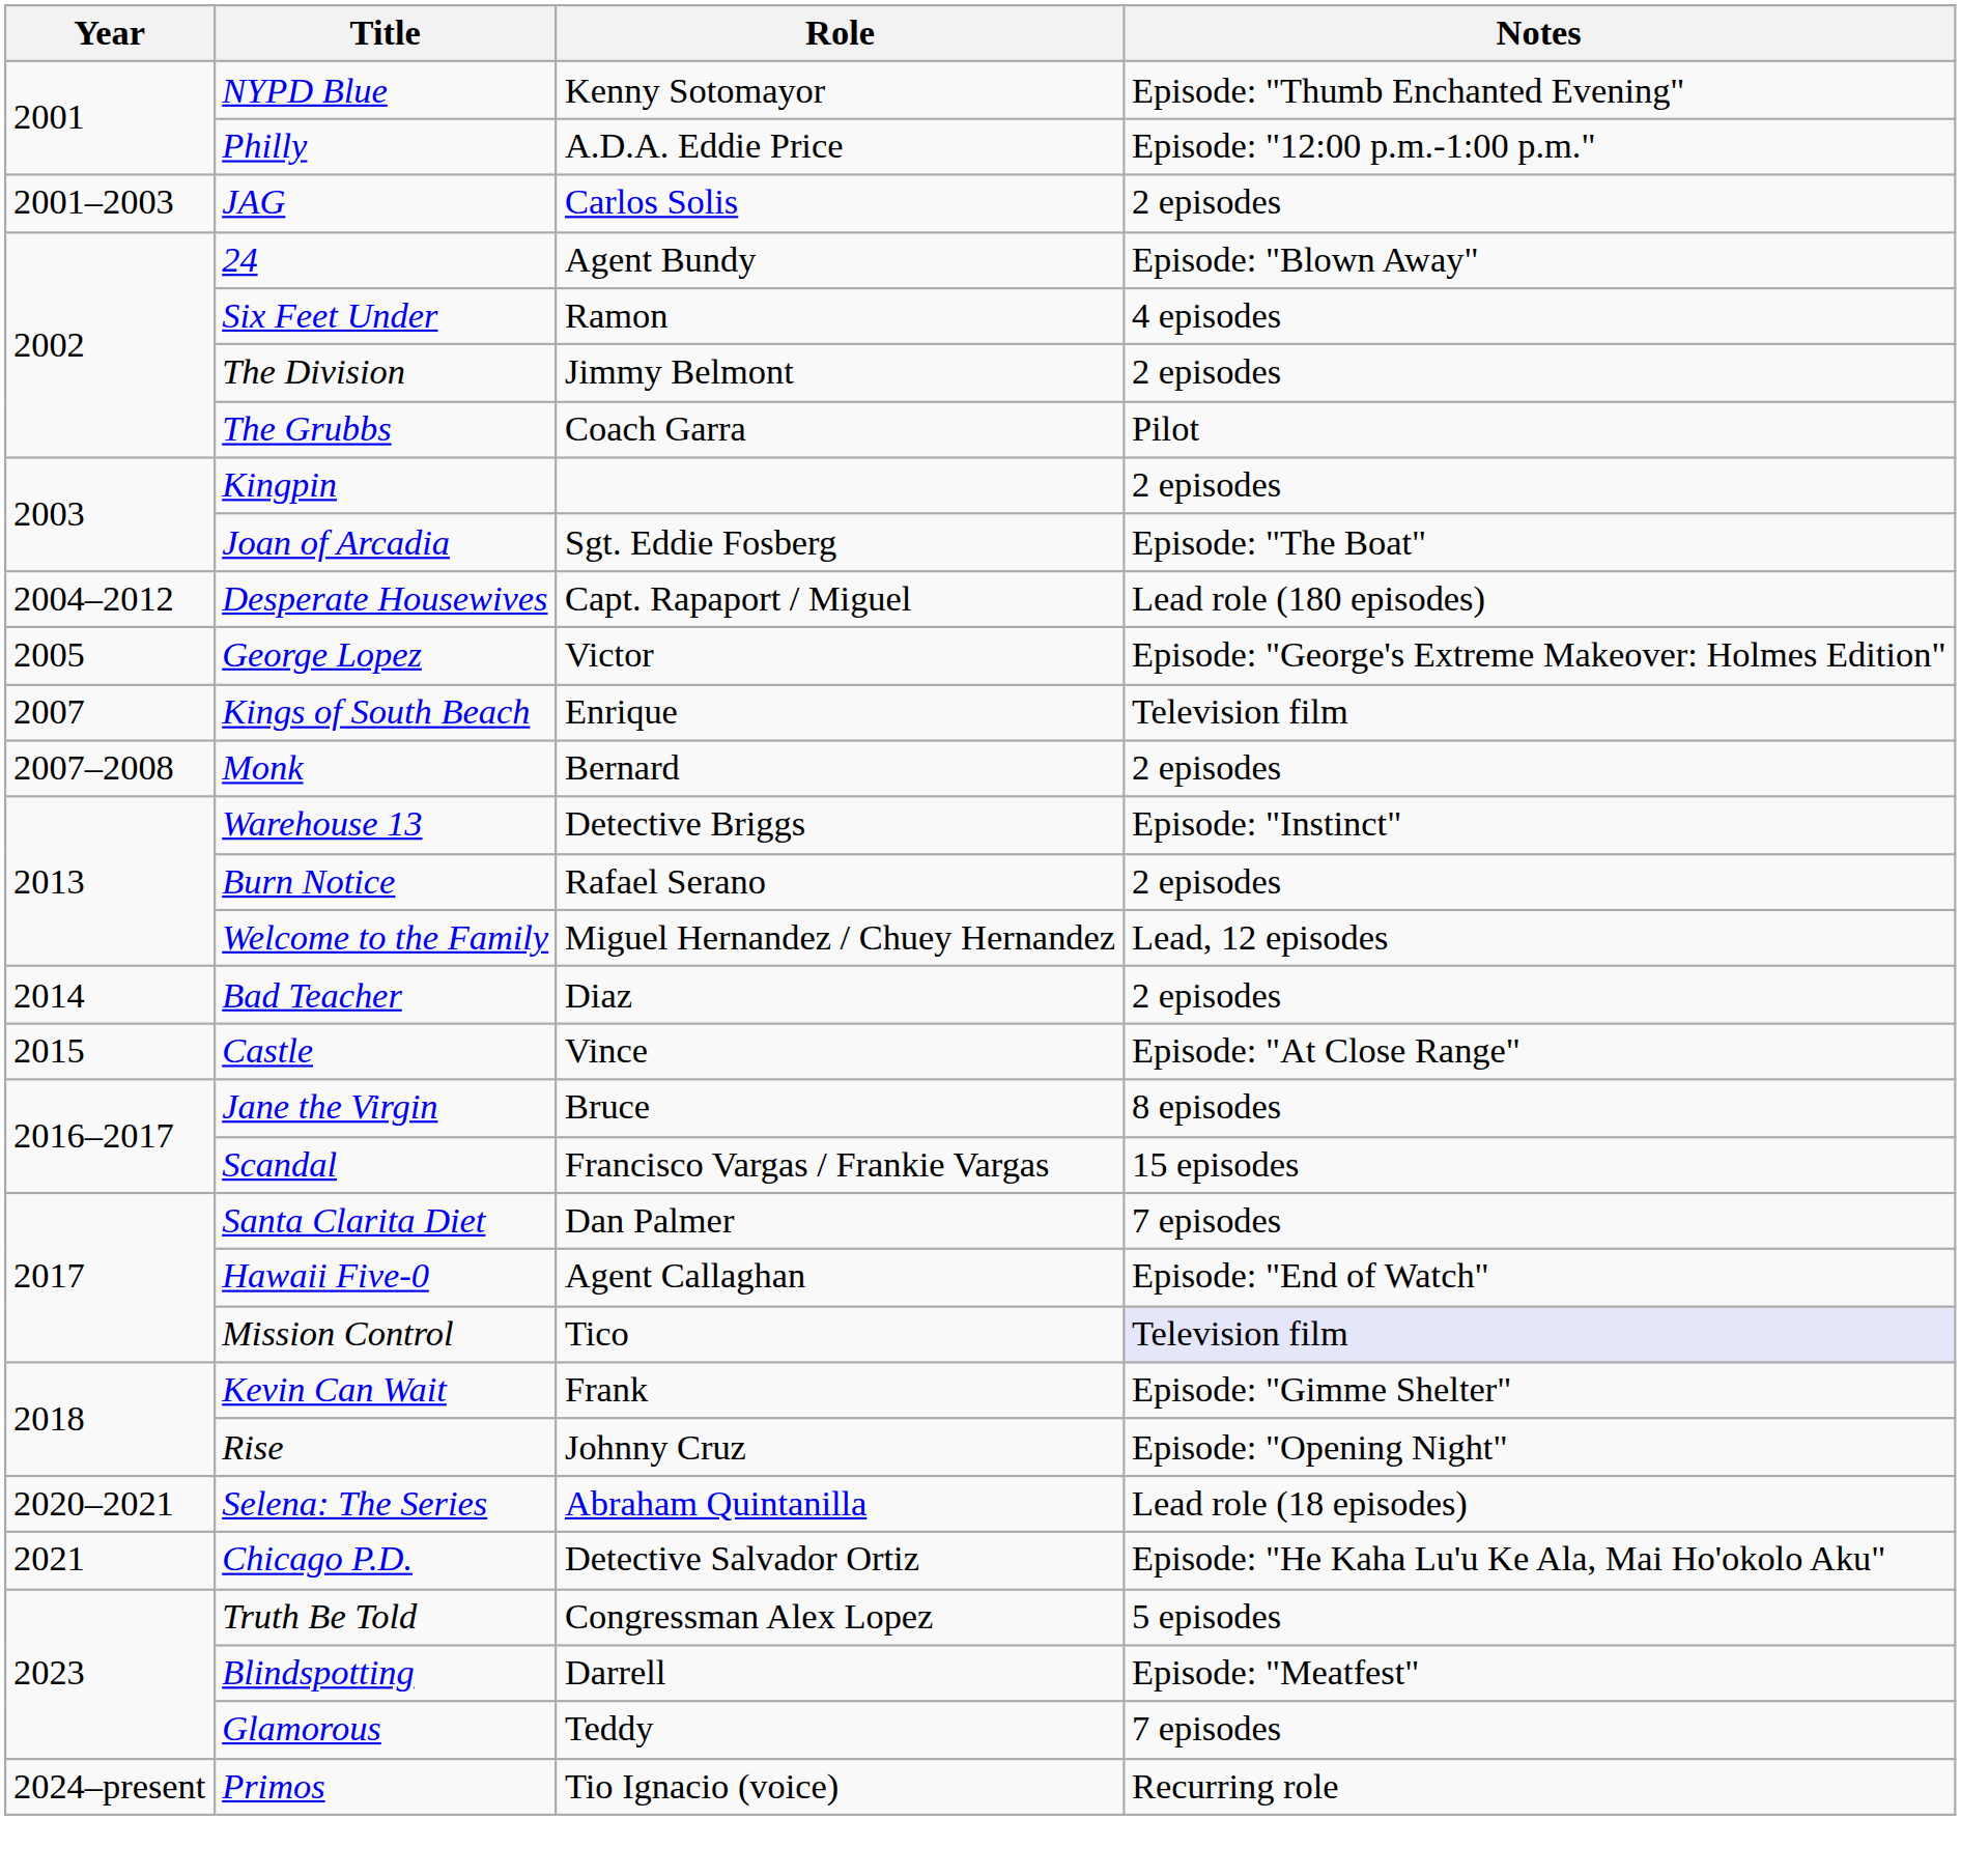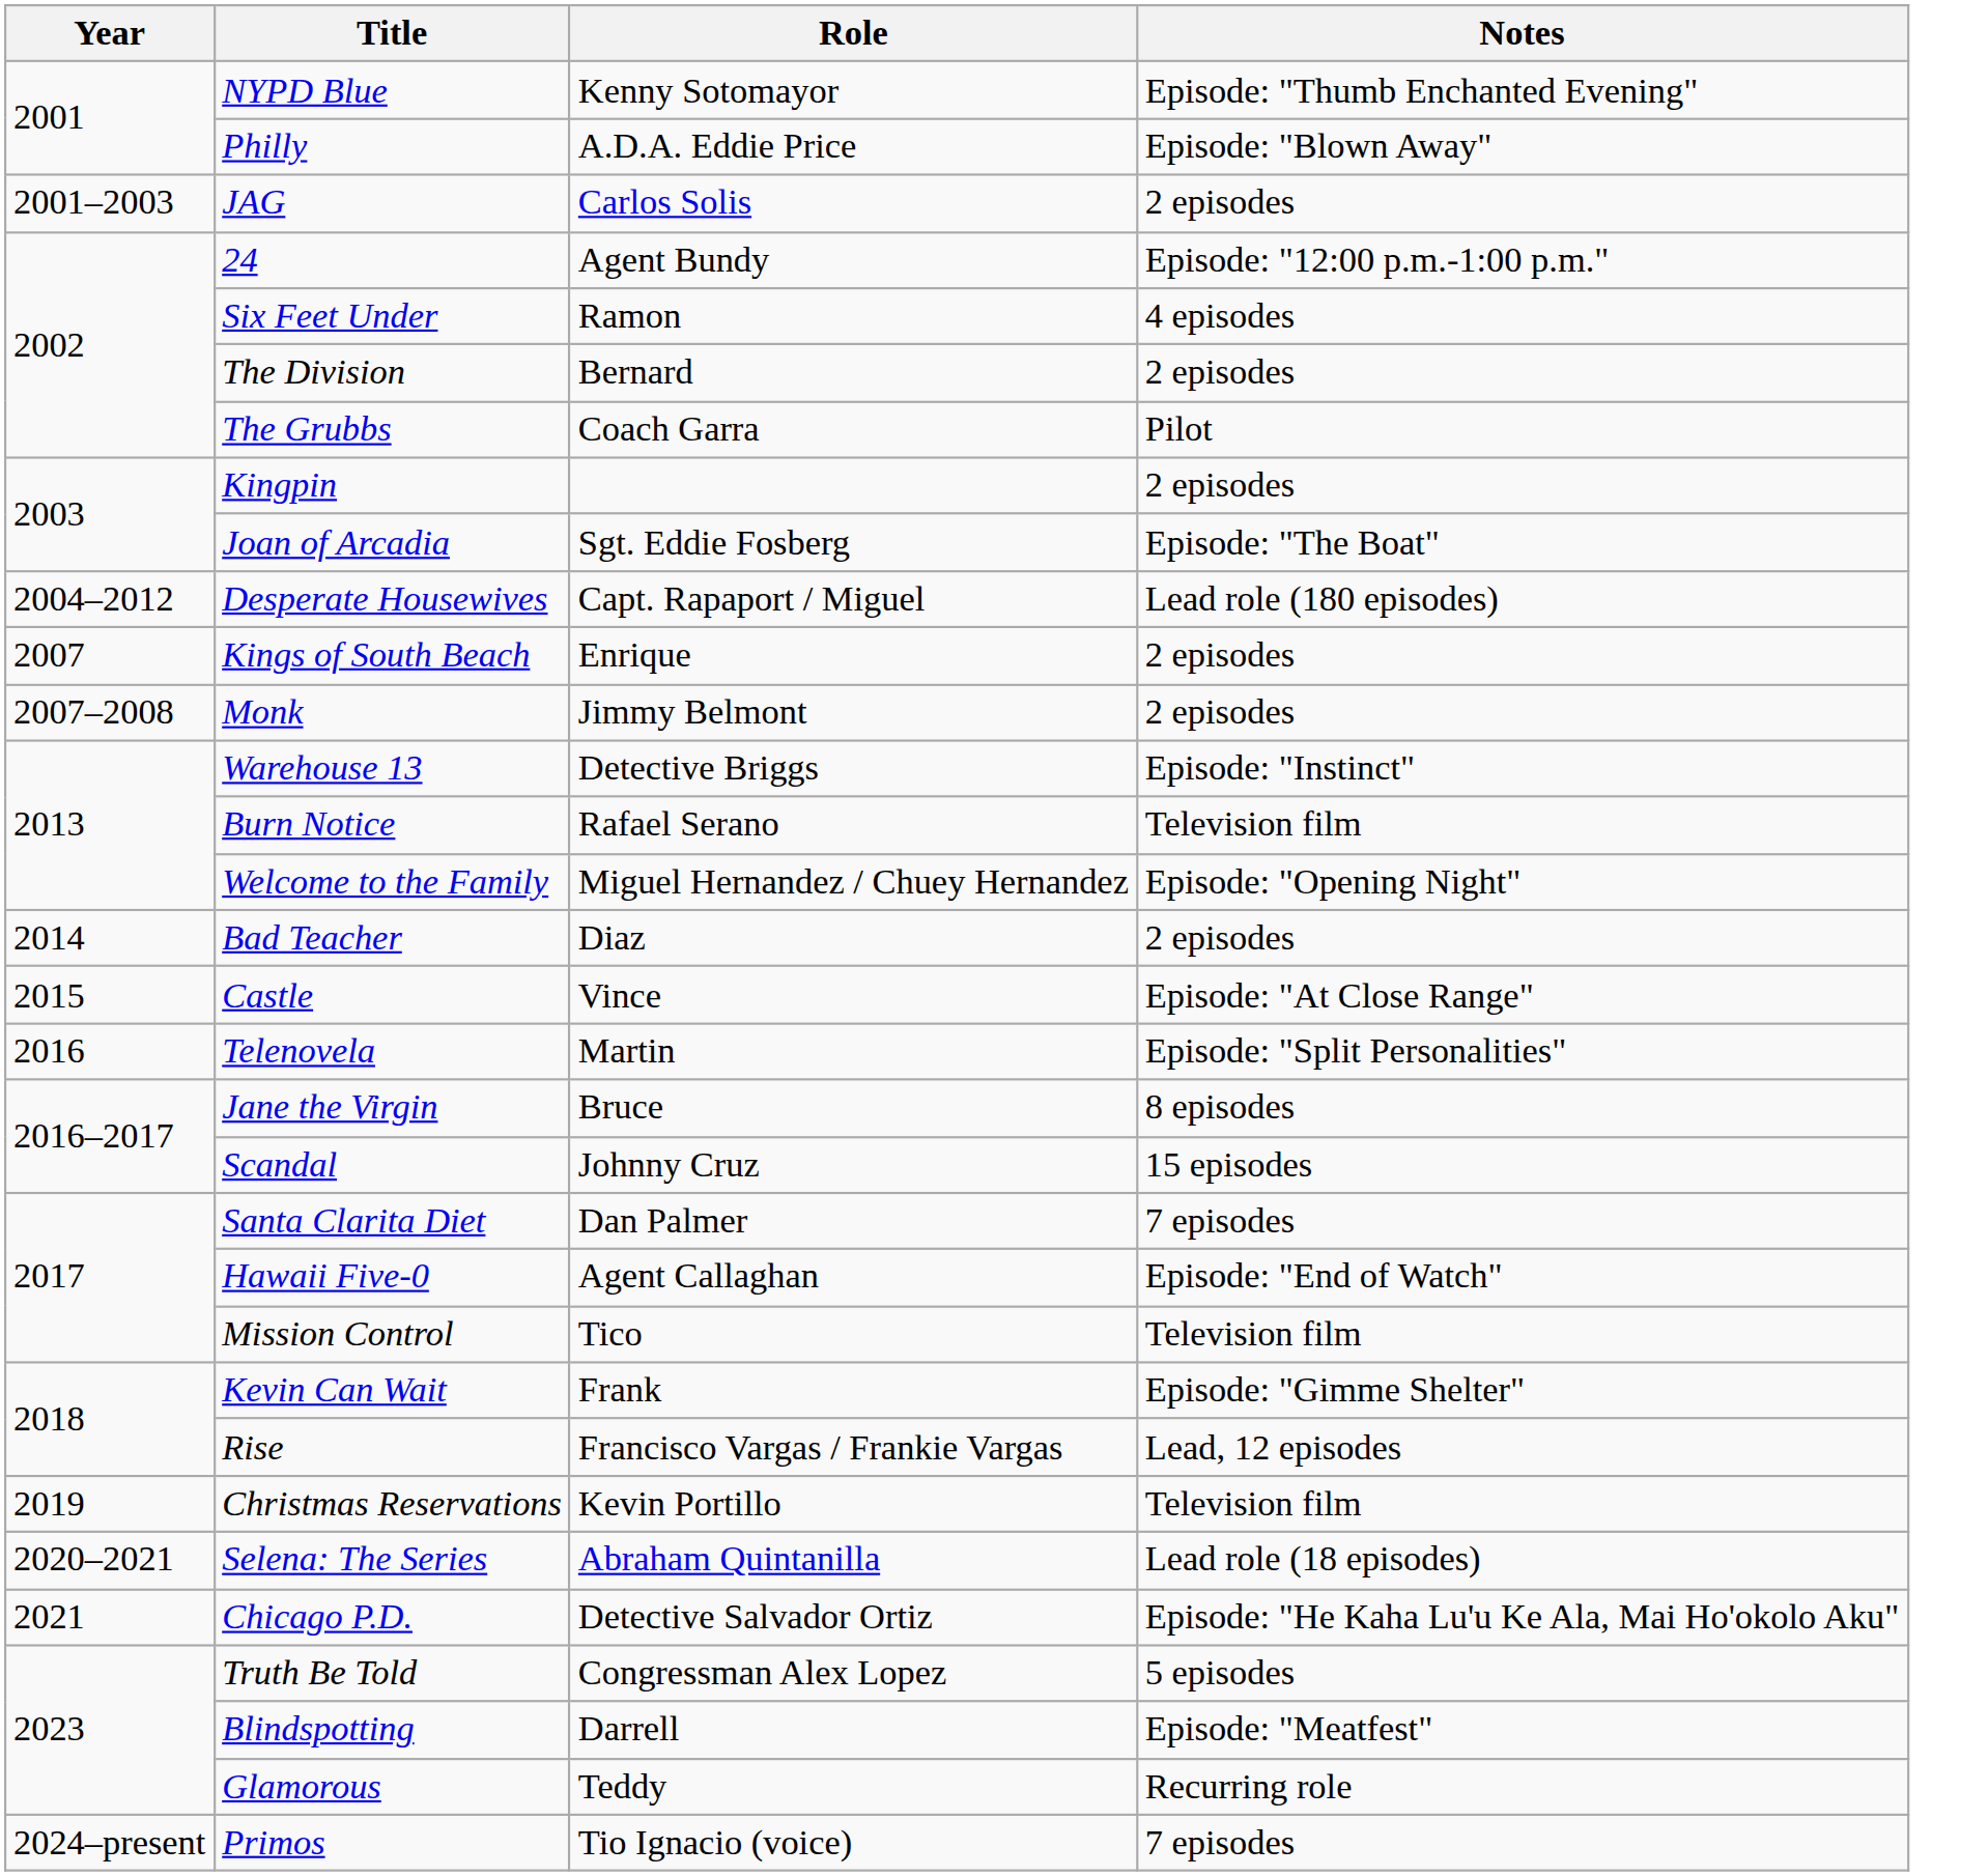Philly | Notes: Episode: "12:00 p.m.-1:00 p.m." -> Episode: "Blown Away"
24 | Notes: Episode: "Blown Away" -> Episode: "12:00 p.m.-1:00 p.m."
The Division | Role: Jimmy Belmont -> Bernard
- row: 2005 | George Lopez | Victor | Episode: "George's Extreme Makeover: Holmes Edition"
Kings of South Beach | Notes: Television film -> 2 episodes
Monk | Role: Bernard -> Jimmy Belmont
Burn Notice | Notes: 2 episodes -> Television film
Welcome to the Family | Notes: Lead, 12 episodes -> Episode: "Opening Night"
+ row: 2016 | Telenovela | Martin | Episode: "Split Personalities"
Scandal | Role: Francisco Vargas / Frankie Vargas -> Johnny Cruz
Mission Control | Notes: lavender background -> no background
Rise | Role: Johnny Cruz -> Francisco Vargas / Frankie Vargas
Rise | Notes: Episode: "Opening Night" -> Lead, 12 episodes
+ row: 2019 | Christmas Reservations | Kevin Portillo | Television film
Glamorous | Notes: 7 episodes -> Recurring role
Primos | Notes: Recurring role -> 7 episodes
